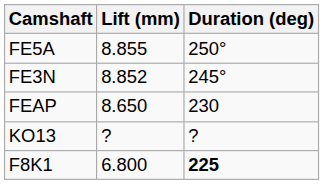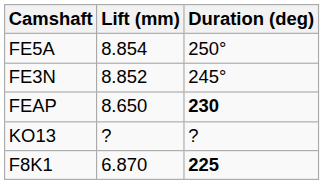FE5A | Lift (mm): 8.855 -> 8.854
FEAP | Duration (deg): normal -> bold
F8K1 | Lift (mm): 6.800 -> 6.870
